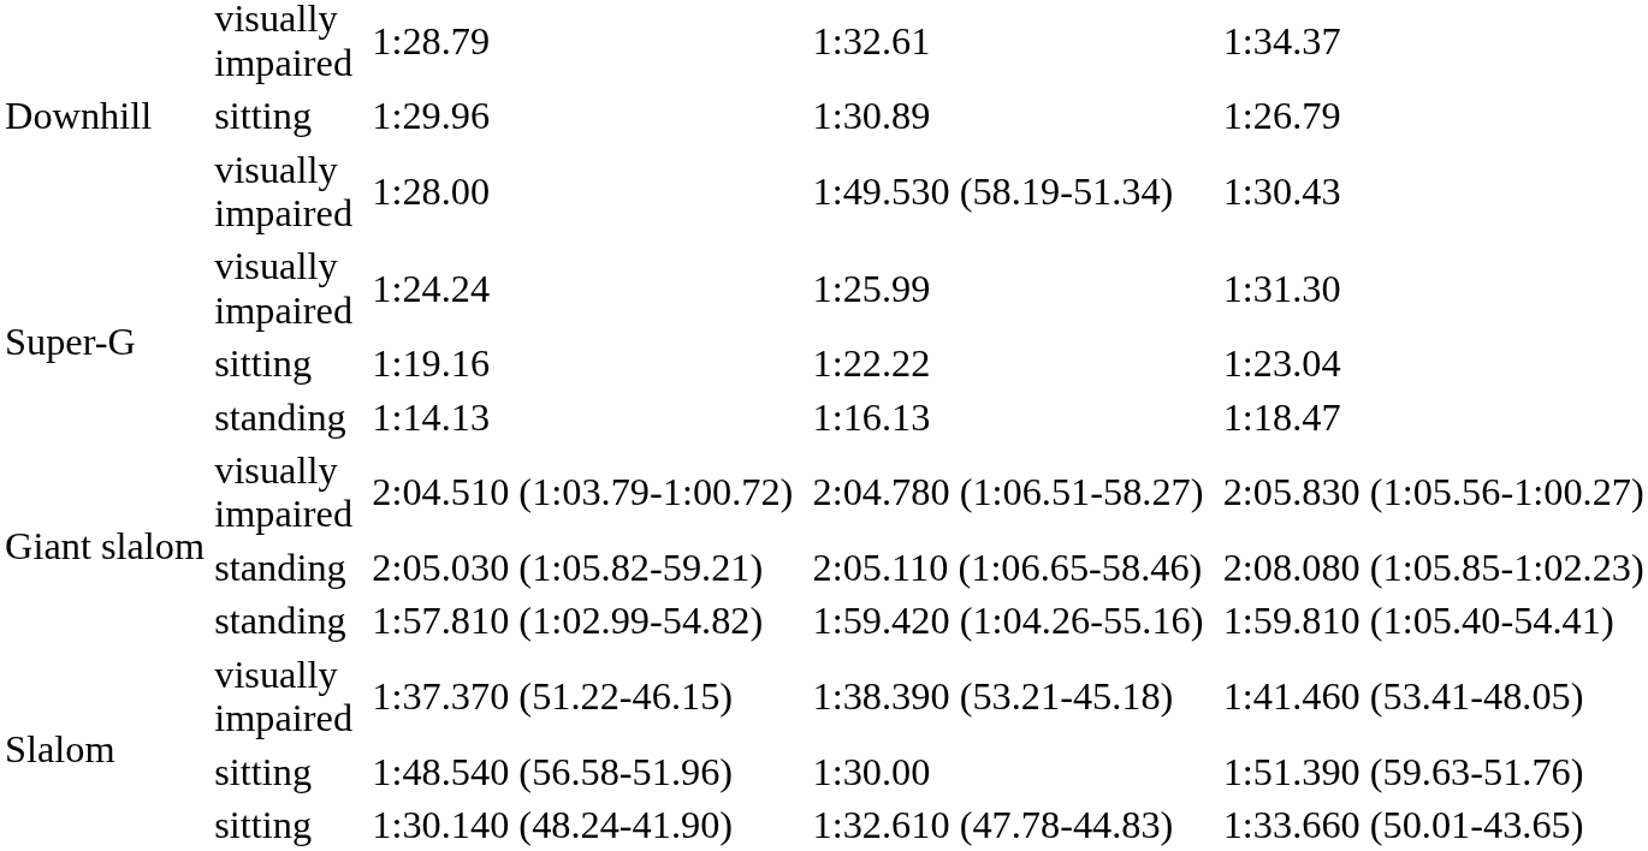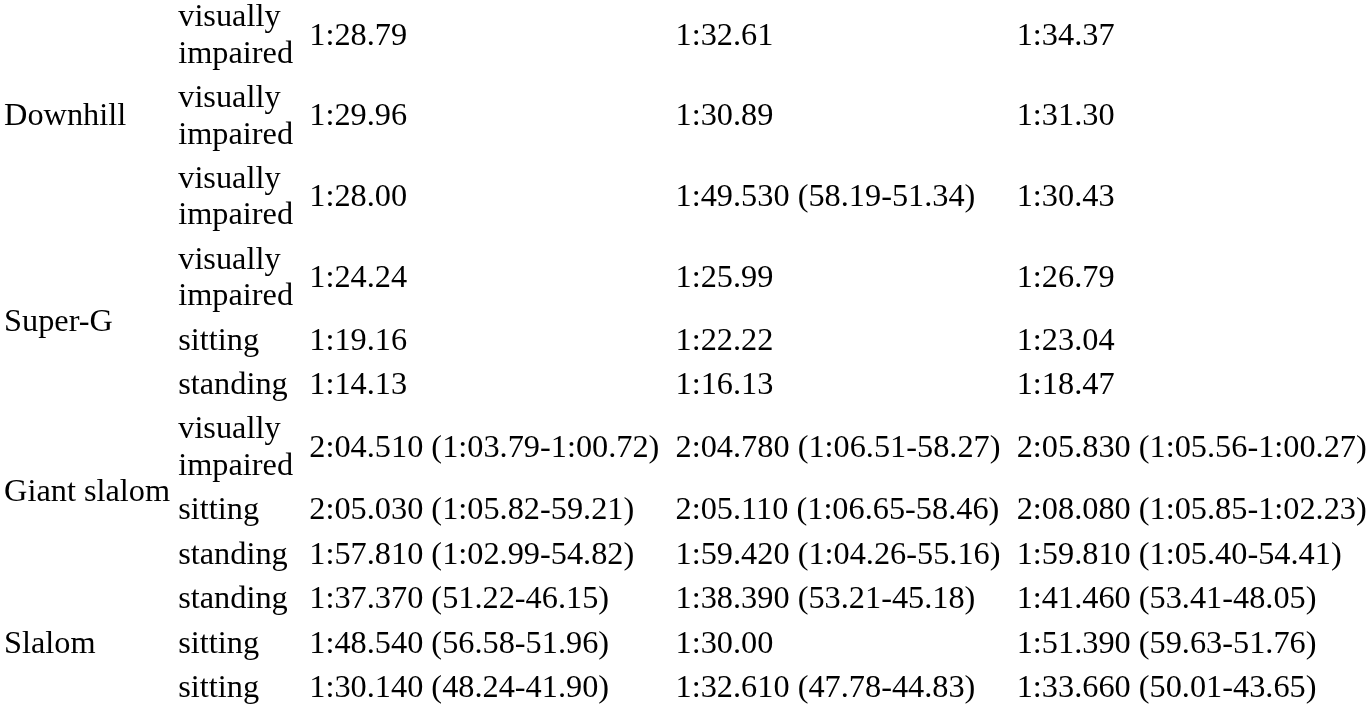1:29.96 | column 2: sitting -> visually impaired
1:29.96 | column 8: 1:26.79 -> 1:31.30
1:24.24 | column 8: 1:31.30 -> 1:26.79
2:05.030 (1:05.82-59.21) | column 2: standing -> sitting
1:37.370 (51.22-46.15) | column 2: visually impaired -> standing
